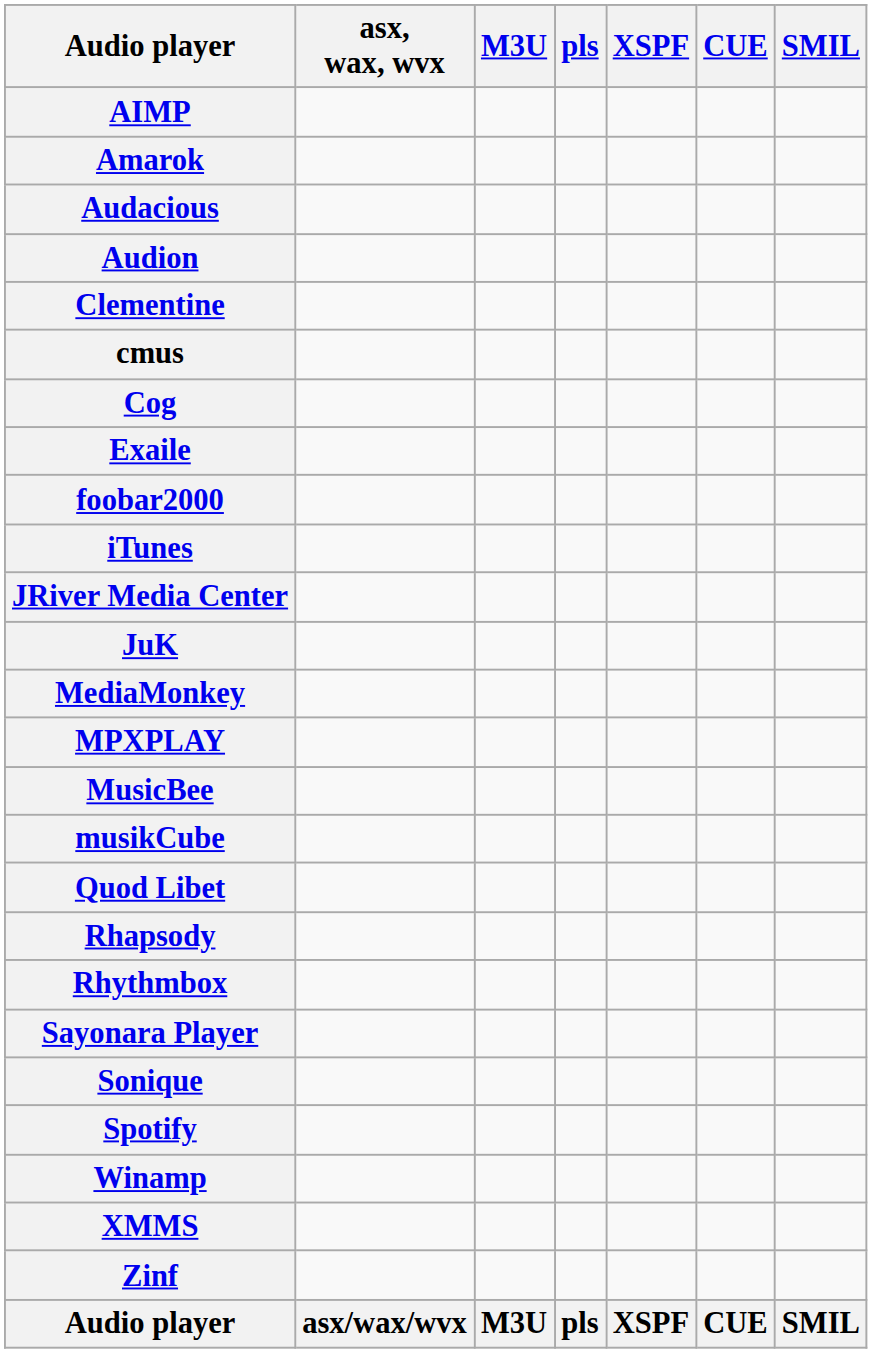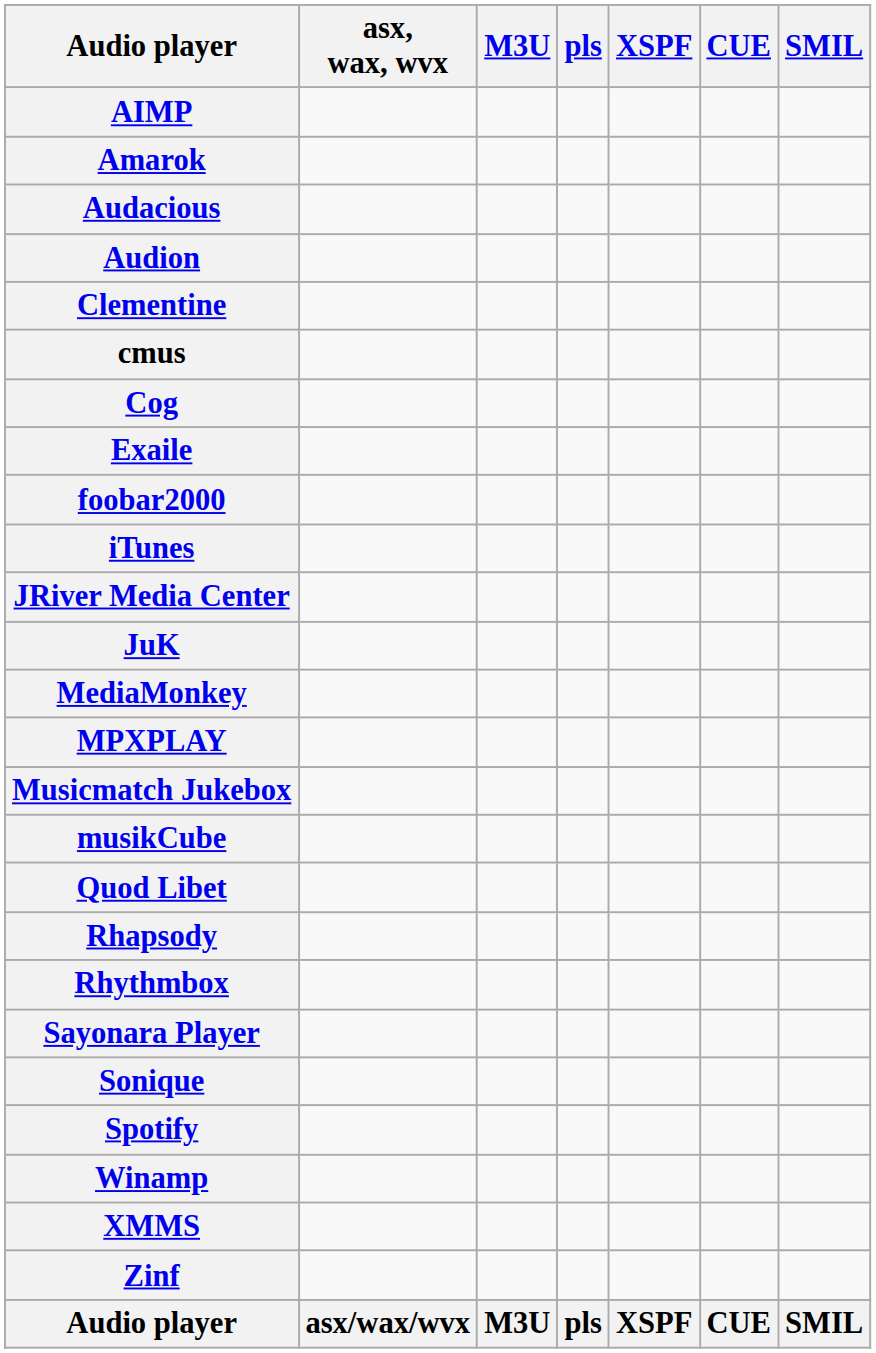- row: MusicBee
+ row: Musicmatch Jukebox
